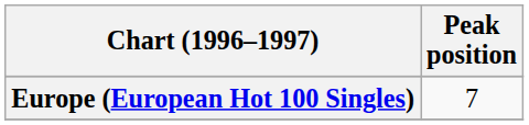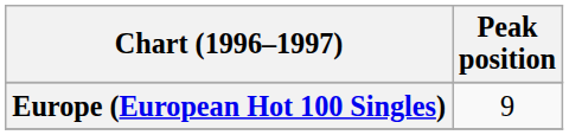Europe (European Hot 100 Singles) | Peak position: 7 -> 9
